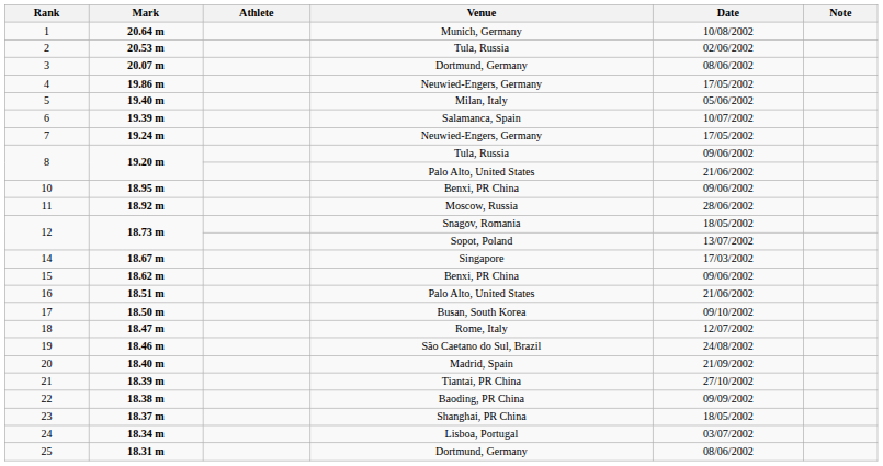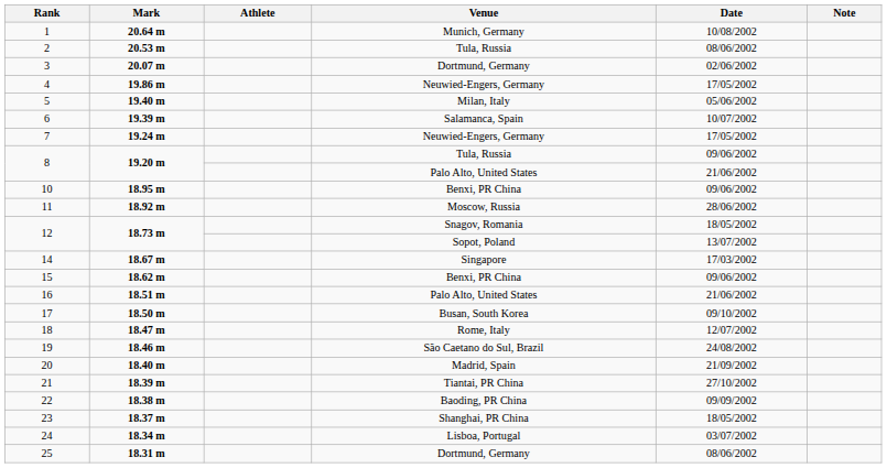2 | Date: 02/06/2002 -> 08/06/2002
3 | Date: 08/06/2002 -> 02/06/2002
